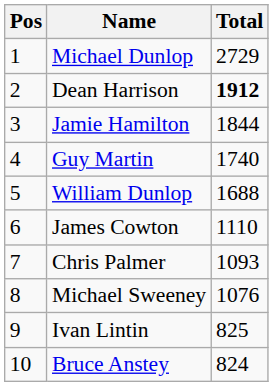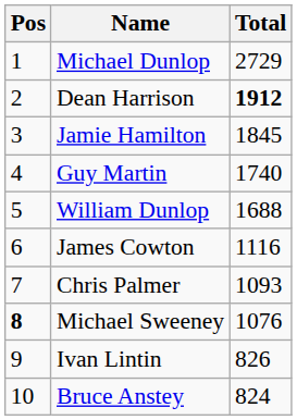Jamie Hamilton | Total: 1844 -> 1845
James Cowton | Total: 1110 -> 1116
Michael Sweeney | Pos: normal -> bold
Ivan Lintin | Total: 825 -> 826
